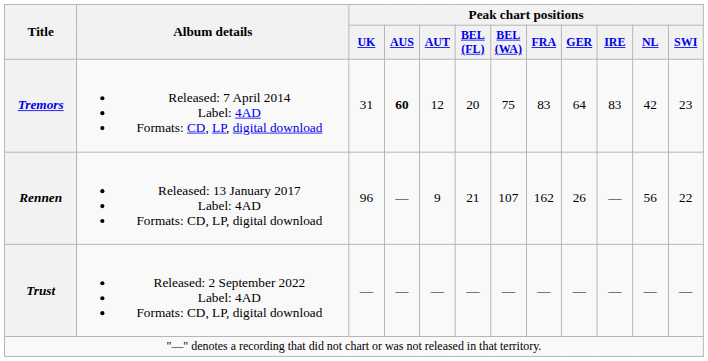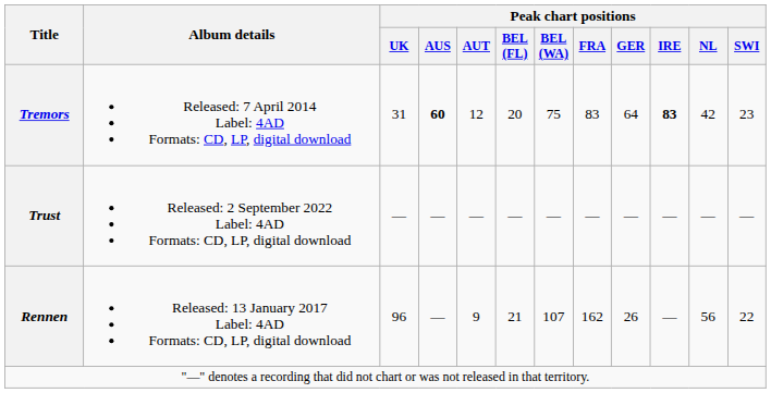Tremors | Peak chart positions / IRE: normal -> bold
rows swapped: Rennen <-> Trust
